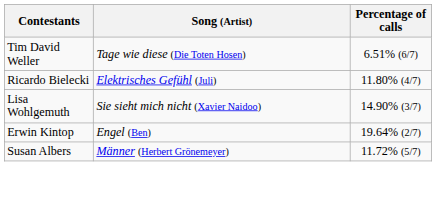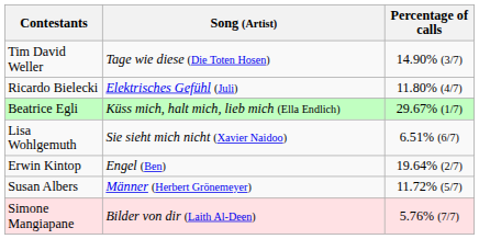Tim David Weller | Percentage of calls: 6.51% (6/7) -> 14.90% (3/7)
+ row: Beatrice Egli | Küss mich, halt mich, lieb mich (Ella Endlich) | 29.67% (1/7)
Lisa Wohlgemuth | Percentage of calls: 14.90% (3/7) -> 6.51% (6/7)
+ row: Simone Mangiapane | Bilder von dir (Laith Al-Deen) | 5.76% (7/7)
